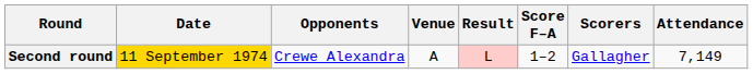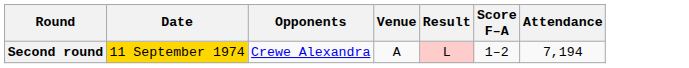- column: Scorers | Gallagher
Second round | Attendance: 7,149 -> 7,194
